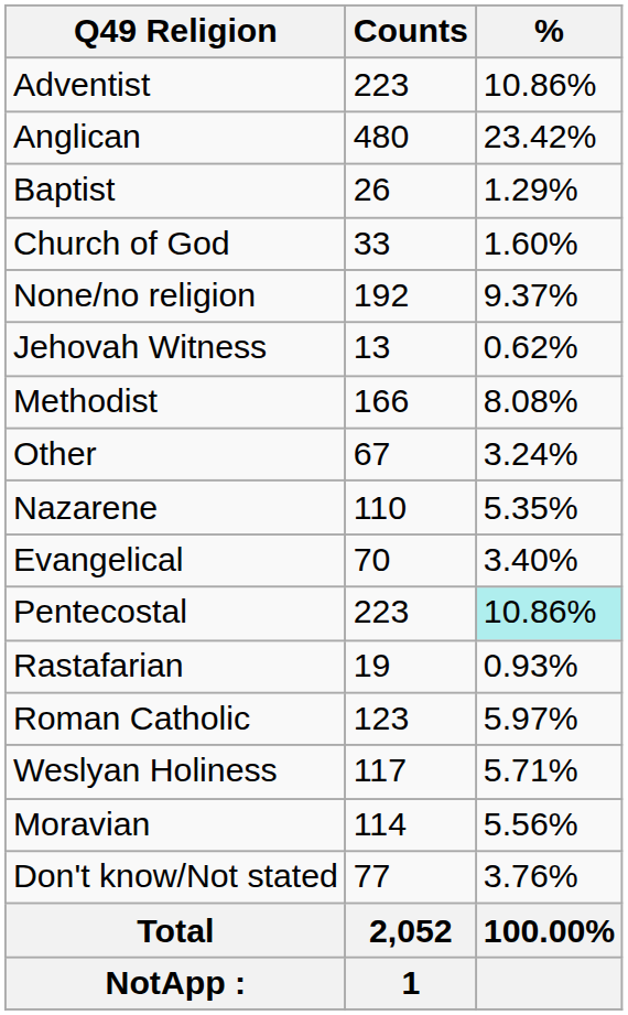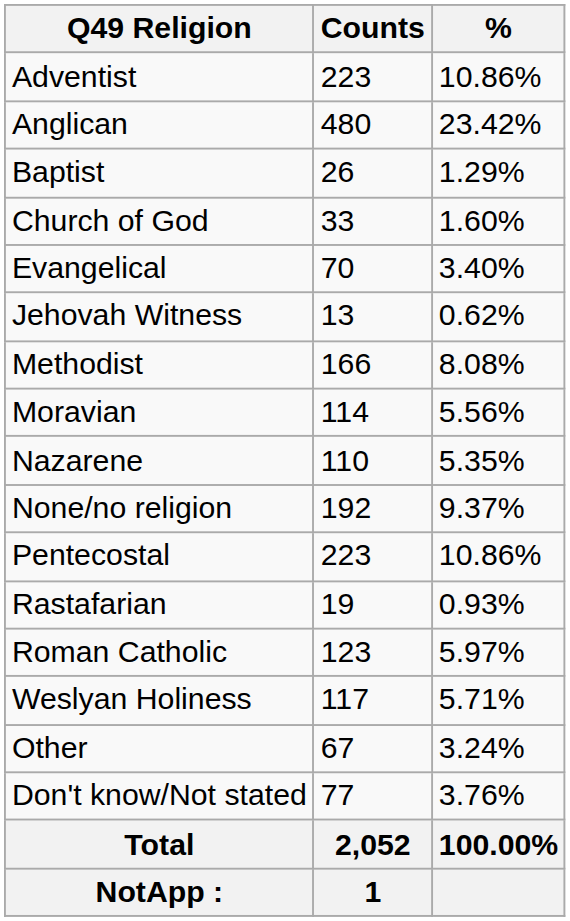rows swapped: Evangelical <-> None/no religion
rows swapped: Moravian <-> Other
Pentecostal | %: paleturquoise background -> no background
